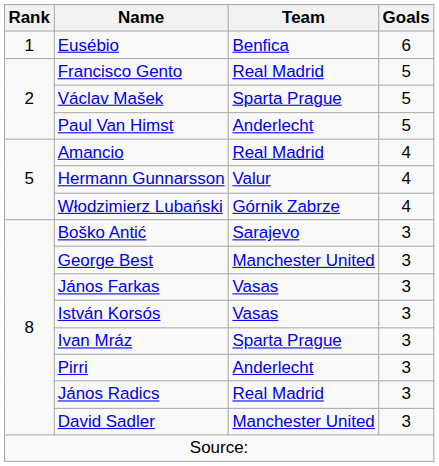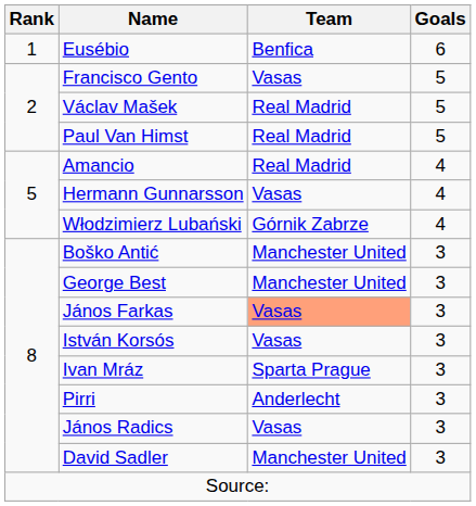Francisco Gento | Team: Real Madrid -> Vasas
Václav Mašek | Team: Sparta Prague -> Real Madrid
Paul Van Himst | Team: Anderlecht -> Real Madrid
Hermann Gunnarsson | Team: Valur -> Vasas
Boško Antić | Team: Sarajevo -> Manchester United
János Farkas | Team: no background -> lightsalmon background
János Radics | Team: Real Madrid -> Vasas
